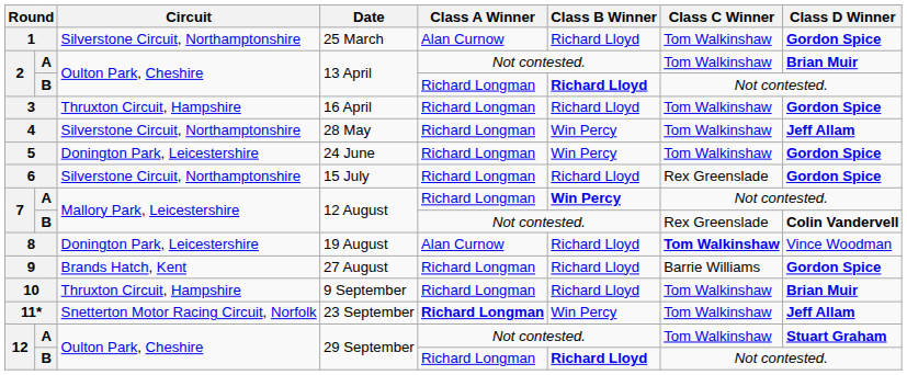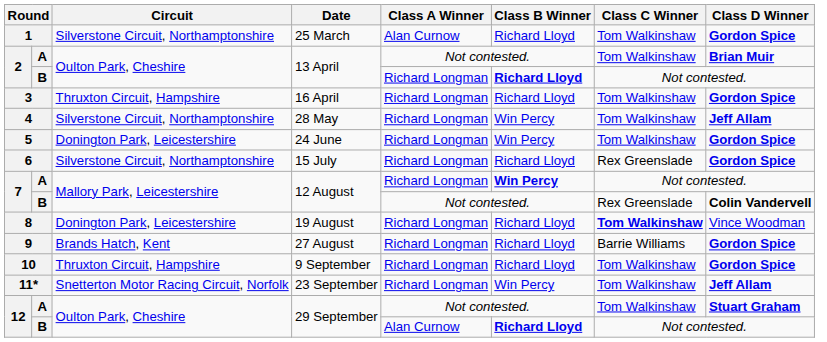8 | Class A Winner: Alan Curnow -> Richard Longman
10 | Class D Winner: Brian Muir -> Gordon Spice
11* | Class A Winner: bold -> normal
12 / B | Class A Winner: Richard Longman -> Alan Curnow
